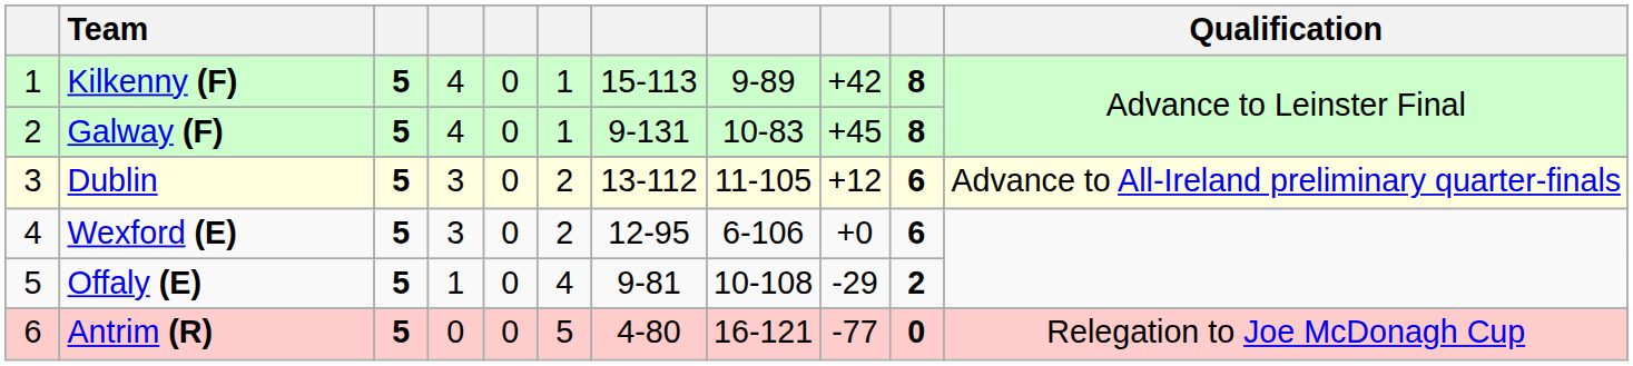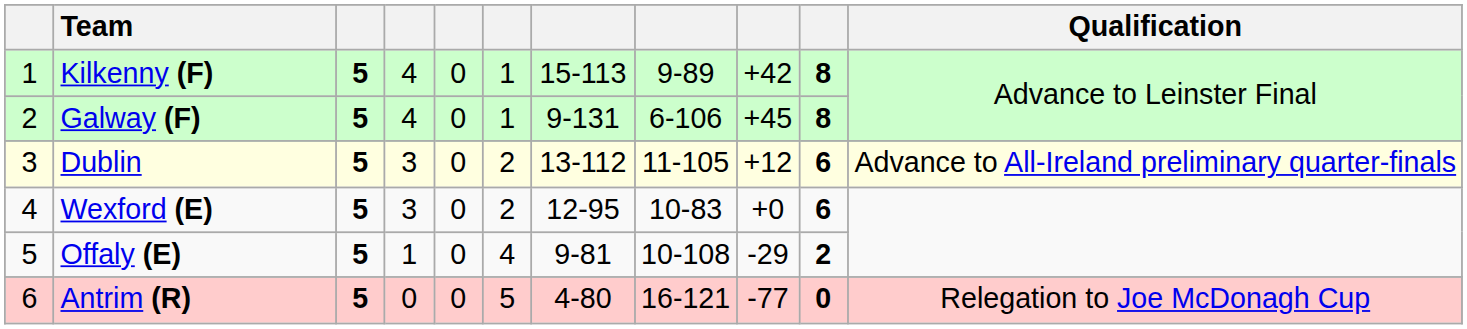Galway (F) | column 8: 10-83 -> 6-106
Wexford (E) | column 8: 6-106 -> 10-83
